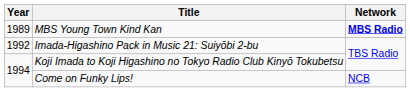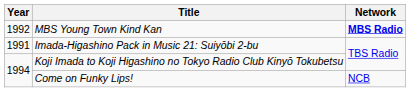MBS Young Town Kind Kan | Year: 1989 -> 1992
Imada-Higashino Pack in Music 21: Suiyōbi 2-bu | Year: 1992 -> 1991
